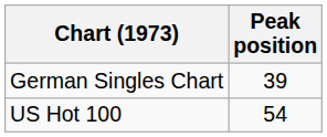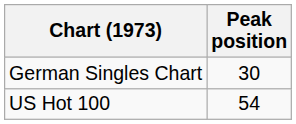German Singles Chart | Peak position: 39 -> 30
